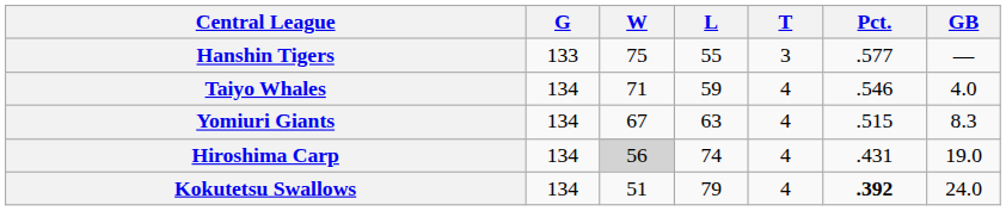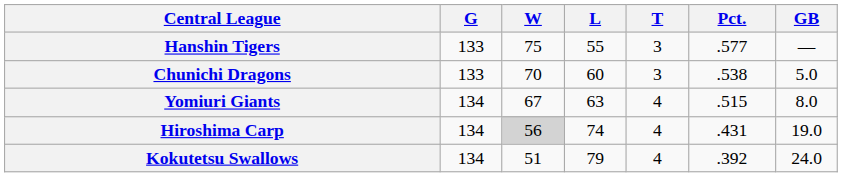- row: Taiyo Whales | 134 | 71 | 59 | 4 | .546 | 4.0
+ row: Chunichi Dragons | 133 | 70 | 60 | 3 | .538 | 5.0
Yomiuri Giants | GB: 8.3 -> 8.0
Kokutetsu Swallows | Pct.: bold -> normal
